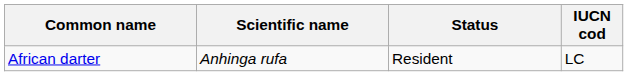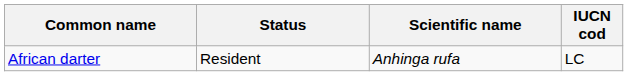columns swapped: Scientific name <-> Status
